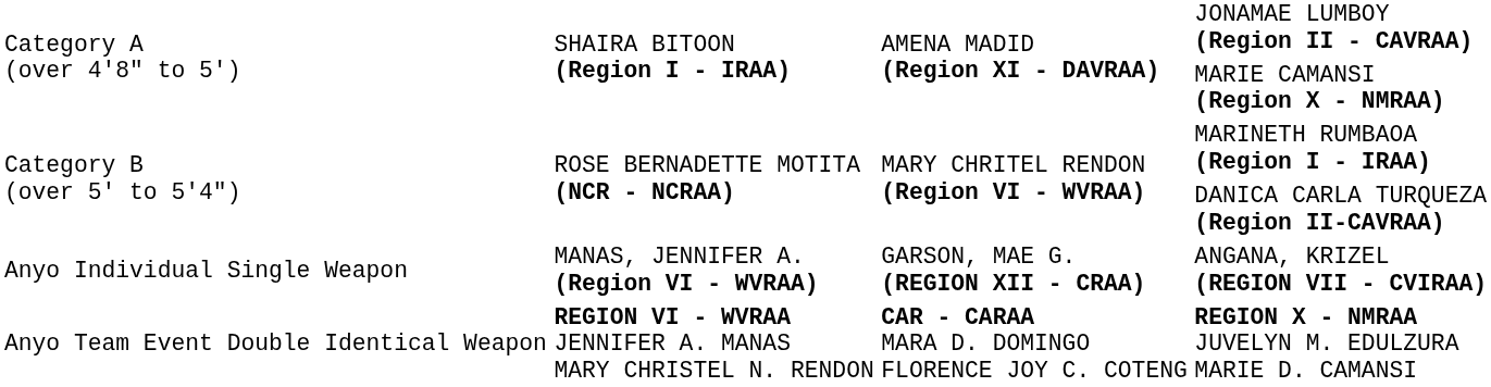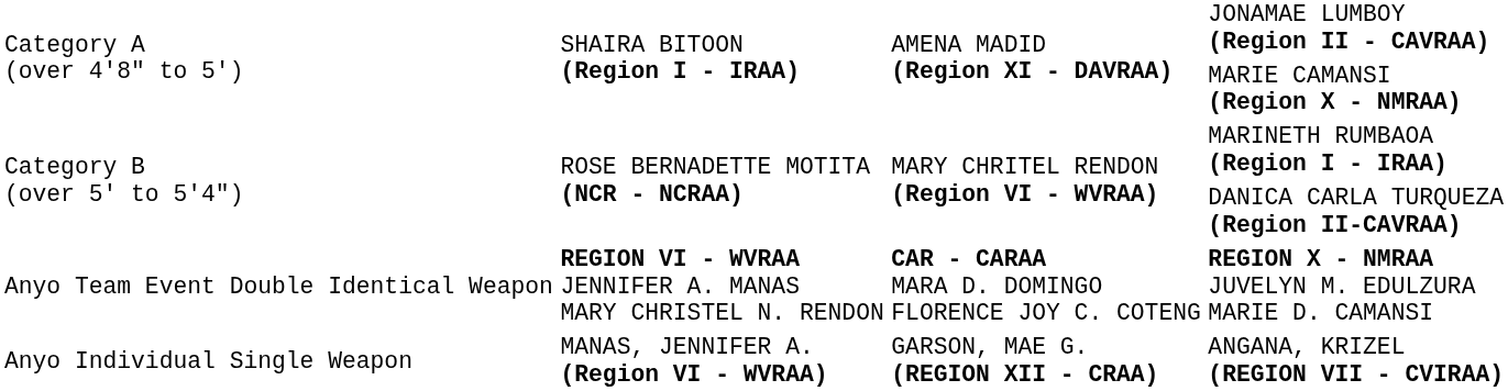rows swapped: ANGANA, KRIZEL (REGION VII - CVIRAA) <-> REGION X - NMRAA JUVELYN M. EDULZURA MARIE D. CAMANSI
